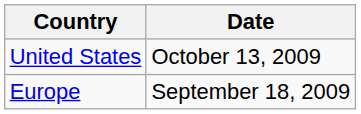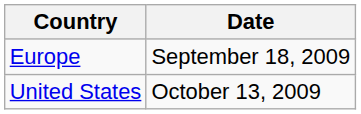rows swapped: Europe <-> United States
